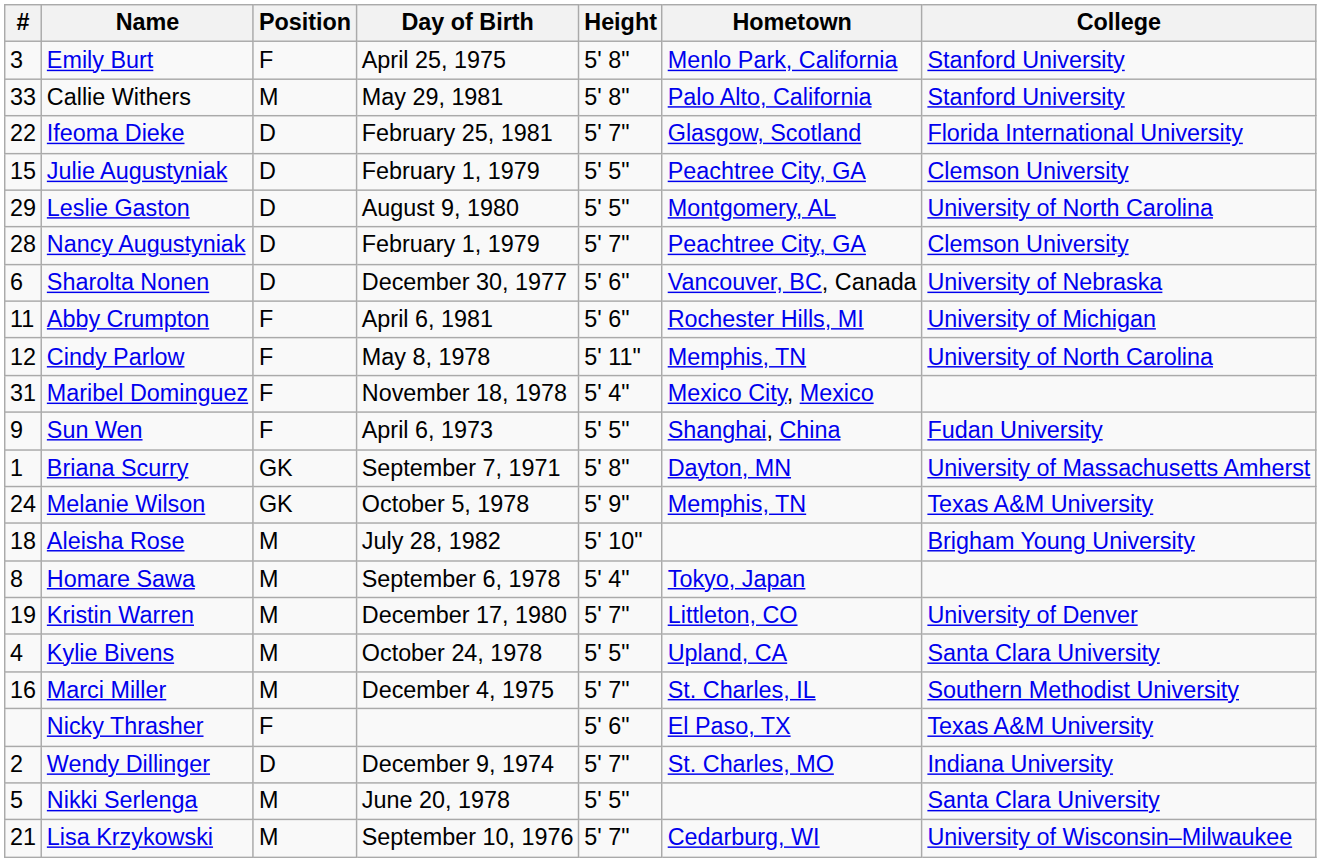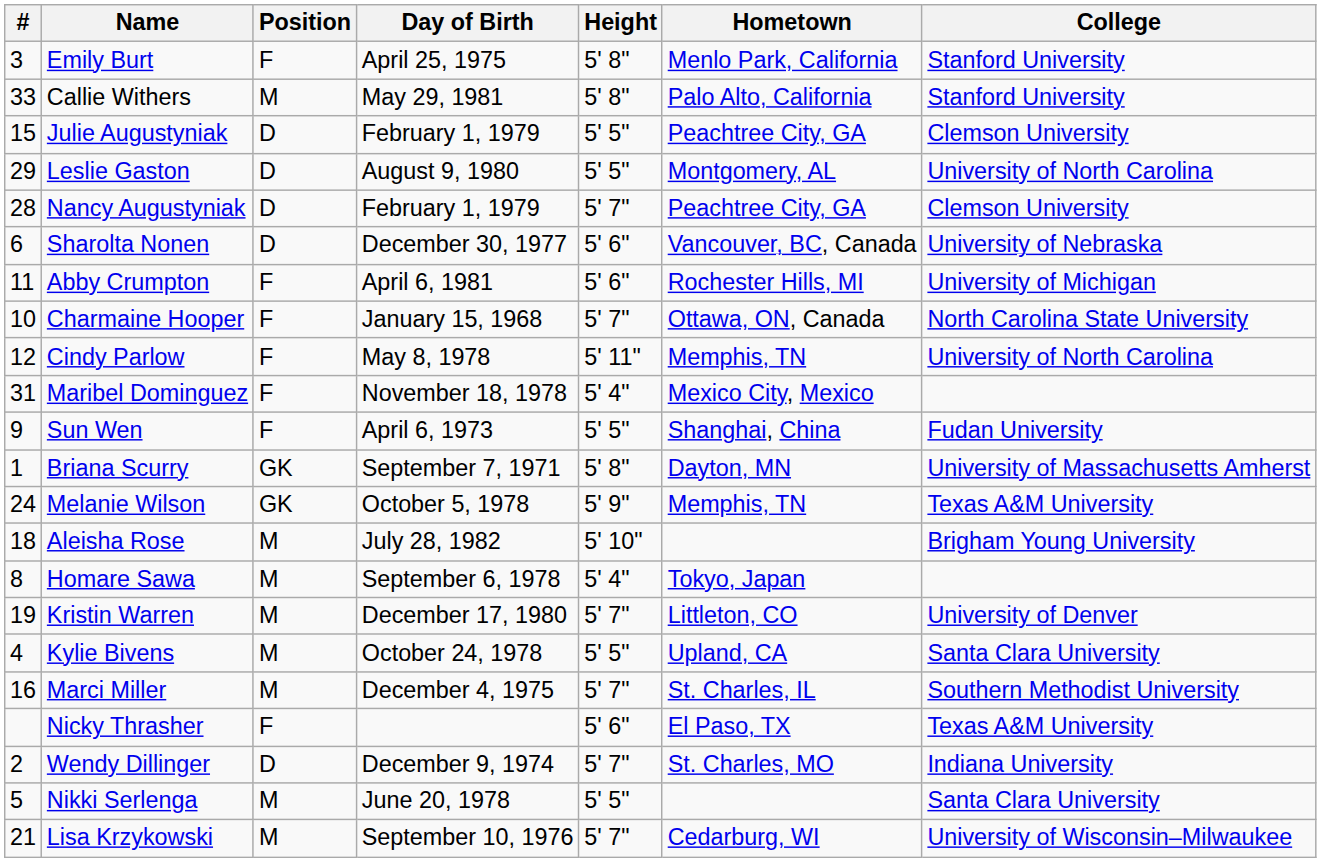- row: 22 | Ifeoma Dieke | D | February 25, 1981 | 5' 7" | Glasgow, Scotland | Florida International University
+ row: 10 | Charmaine Hooper | F | January 15, 1968 | 5' 7" | Ottawa, ON, Canada | North Carolina State University
